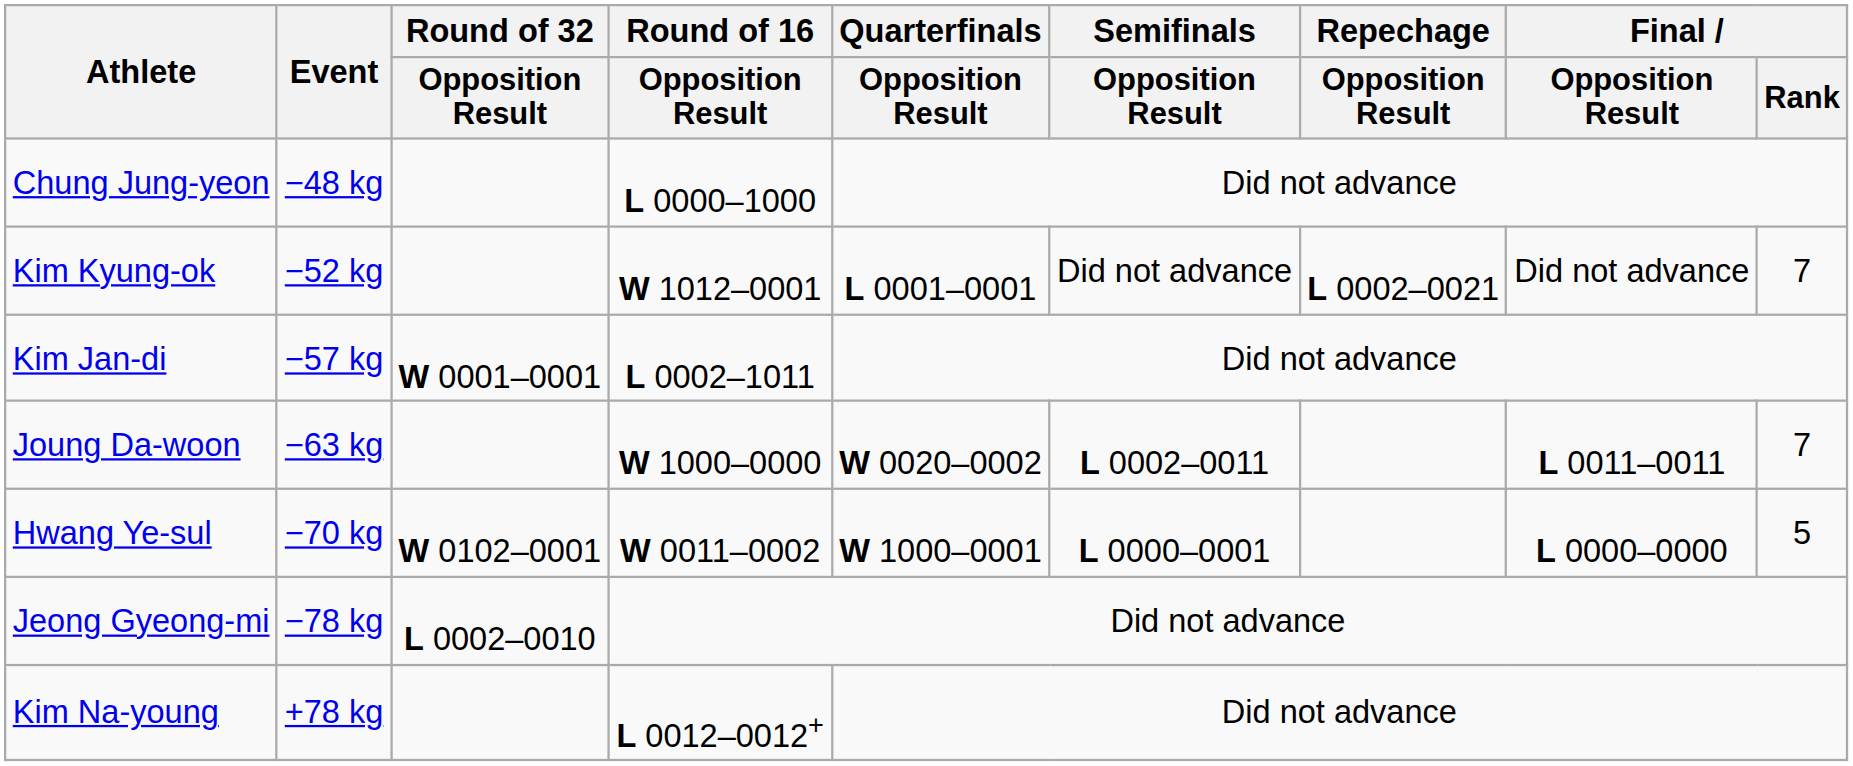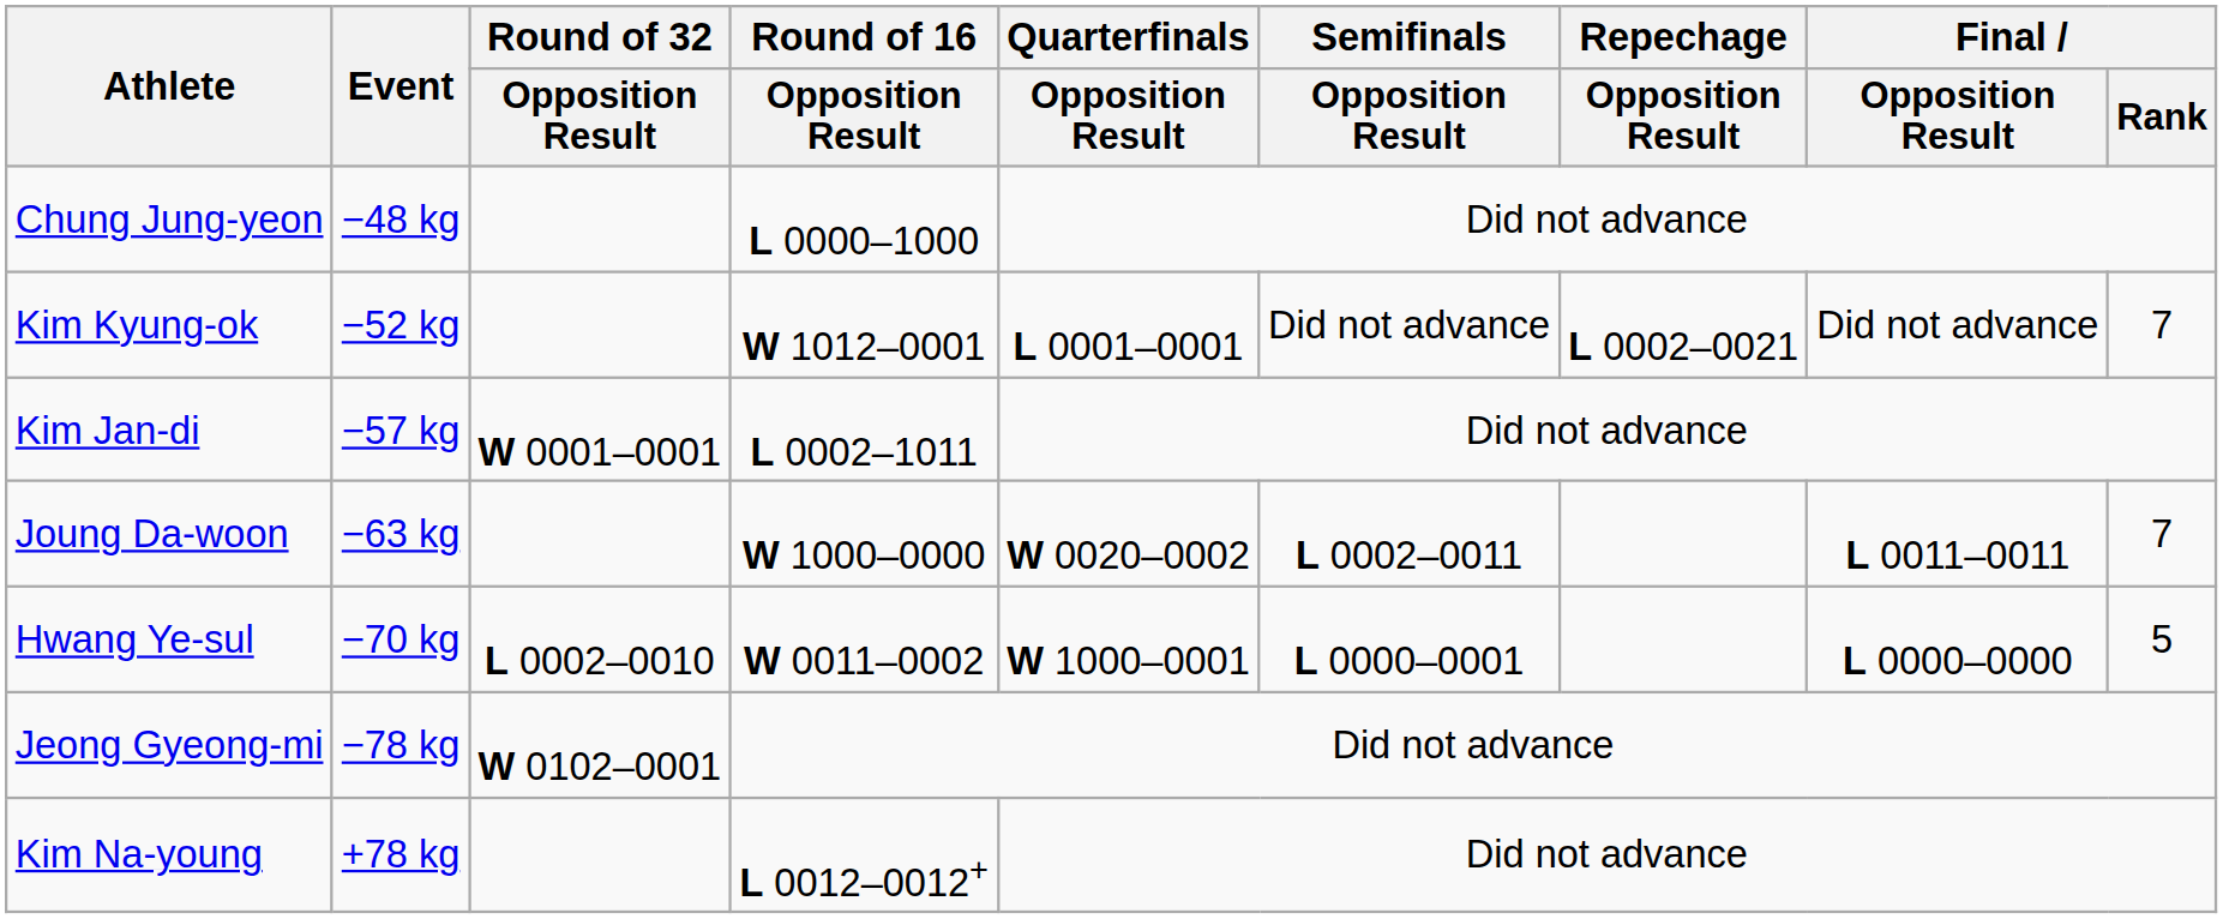Hwang Ye-sul | Round of 32 / Opposition Result: W 0102–0001 -> L 0002–0010
Jeong Gyeong-mi | Round of 32 / Opposition Result: L 0002–0010 -> W 0102–0001
